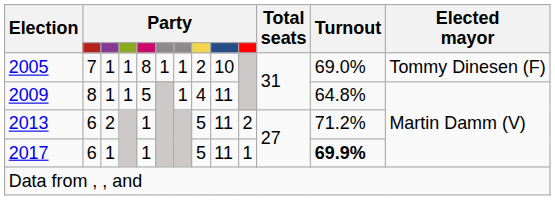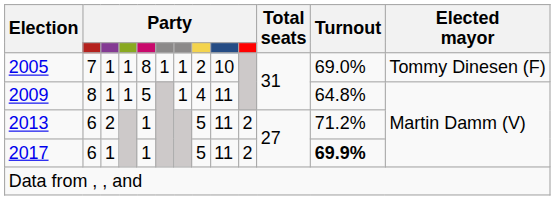2017 | column 10: 1 -> 2
